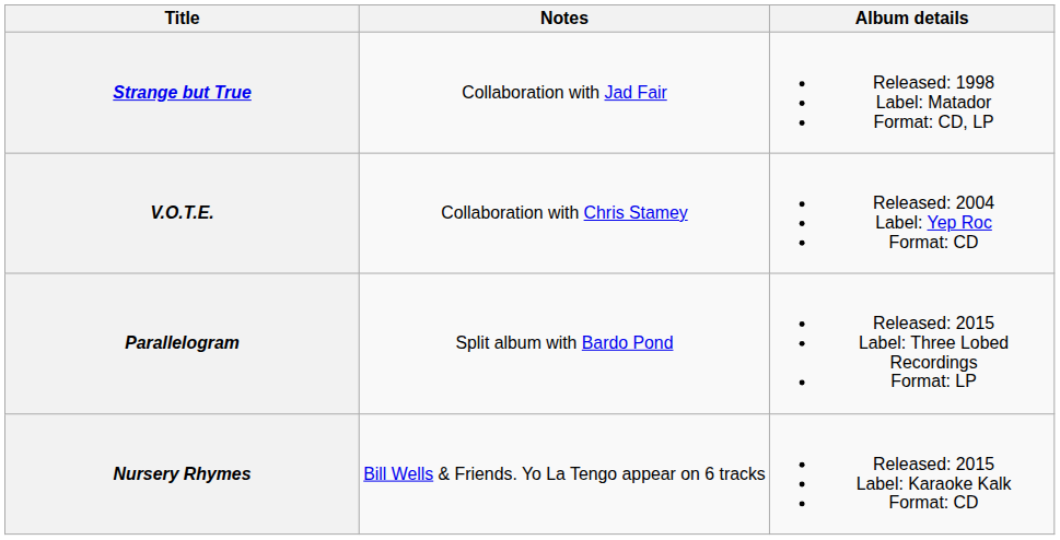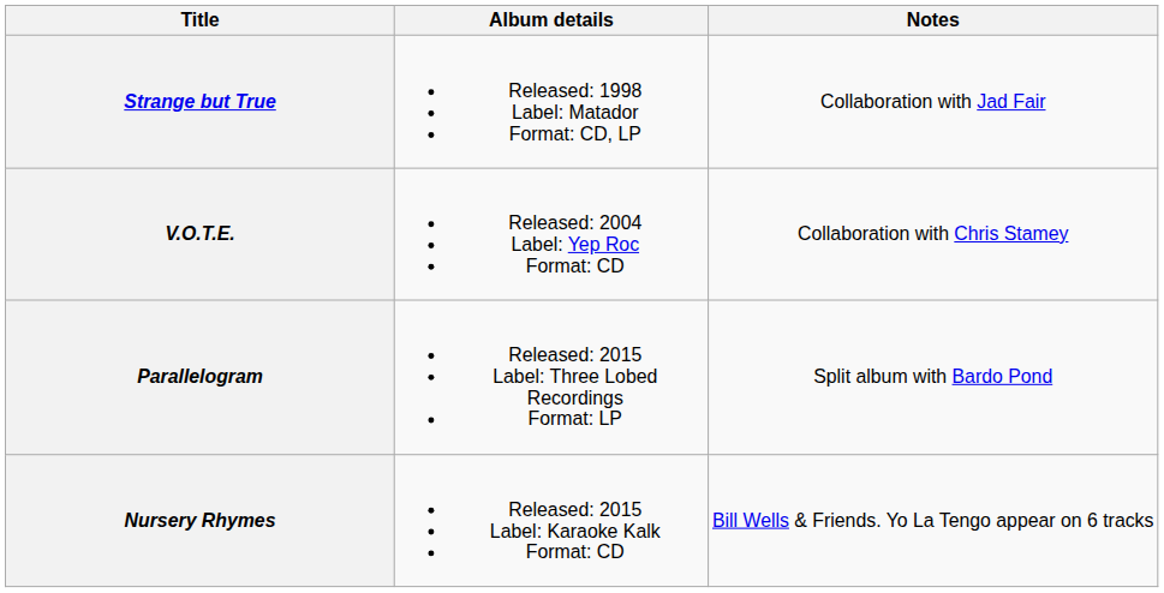columns swapped: Album details <-> Notes
